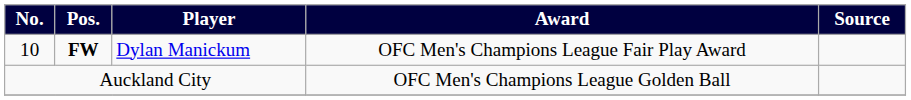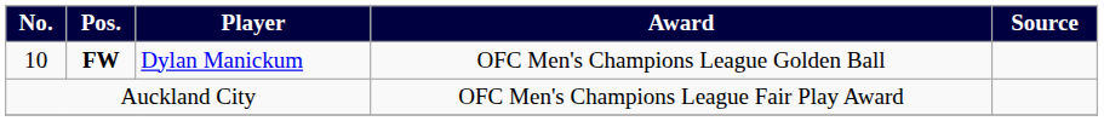10 | Award: OFC Men's Champions League Fair Play Award -> OFC Men's Champions League Golden Ball
Auckland City | Award: OFC Men's Champions League Golden Ball -> OFC Men's Champions League Fair Play Award
